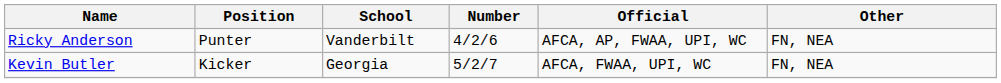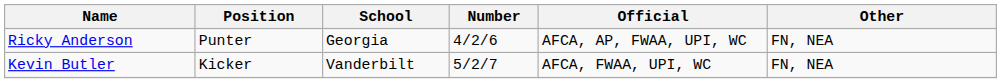Ricky Anderson | School: Vanderbilt -> Georgia
Kevin Butler | School: Georgia -> Vanderbilt
